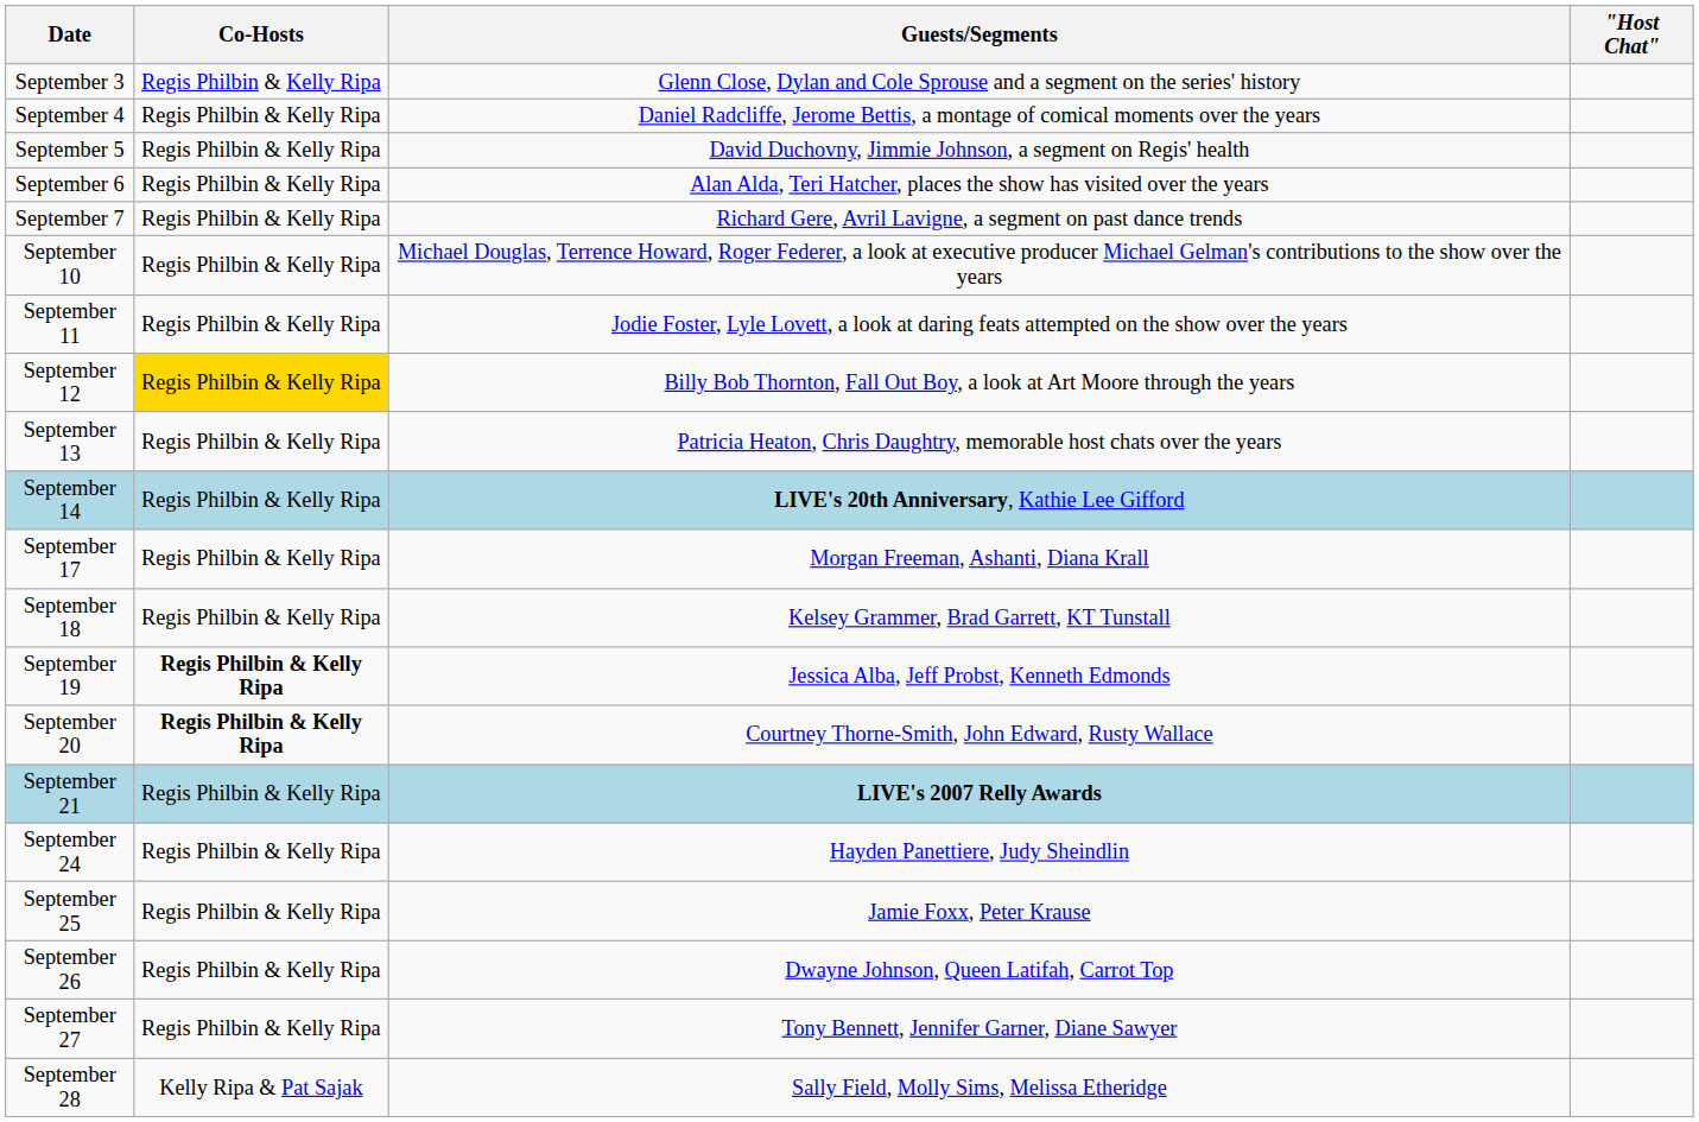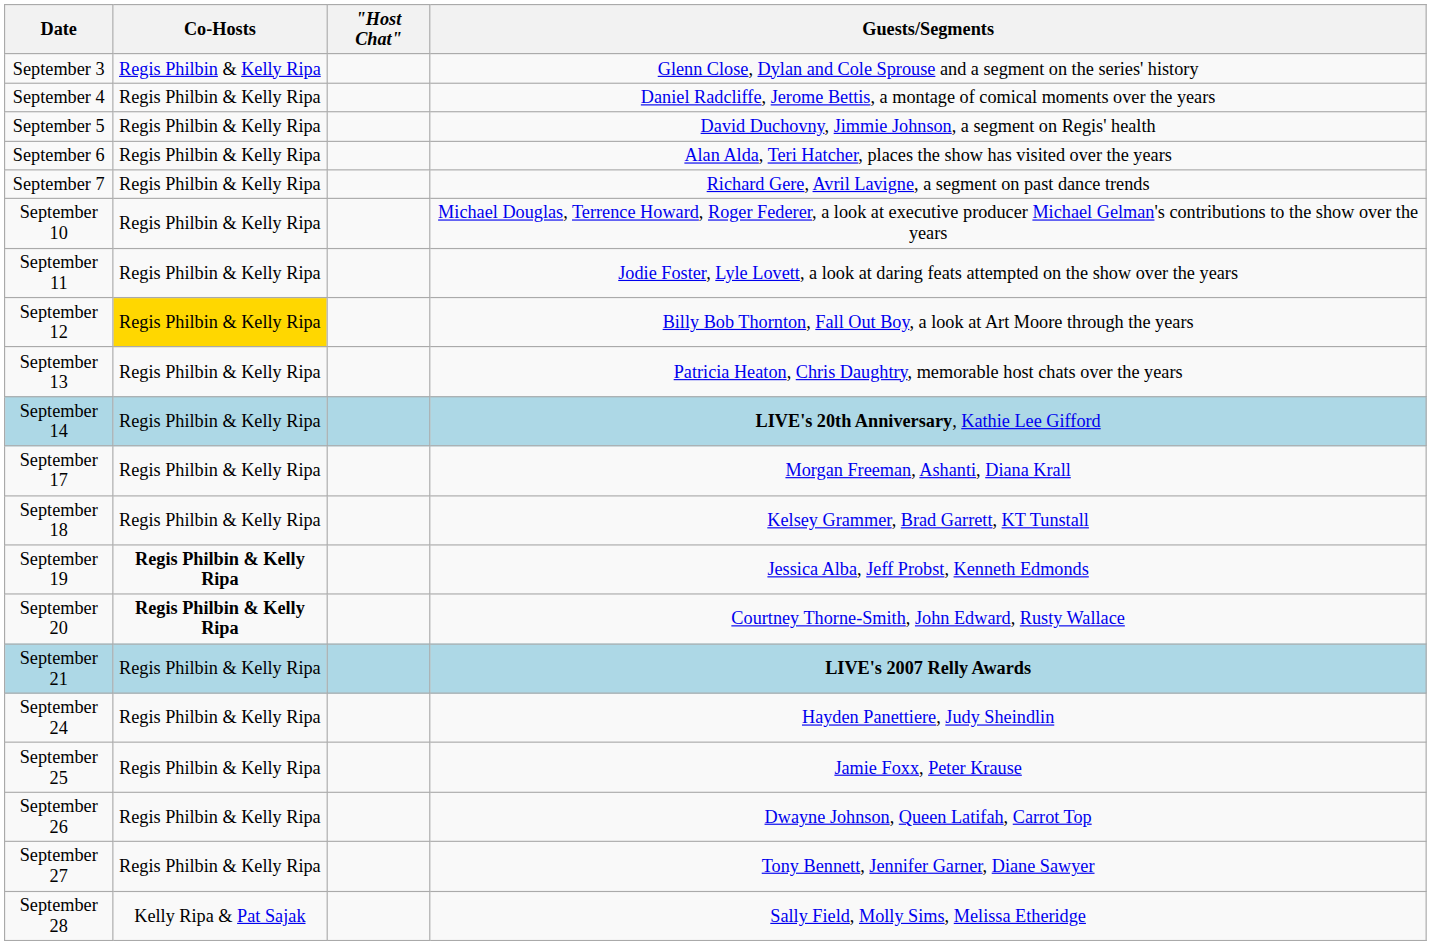columns swapped: "Host Chat" <-> Guests/Segments
